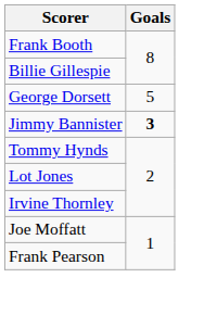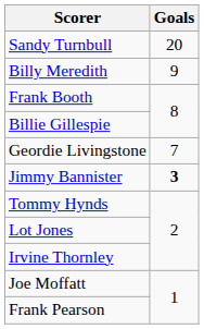+ row: Sandy Turnbull | 20
+ row: Billy Meredith | 9
+ row: Geordie Livingstone | 7
- row: George Dorsett | 5
